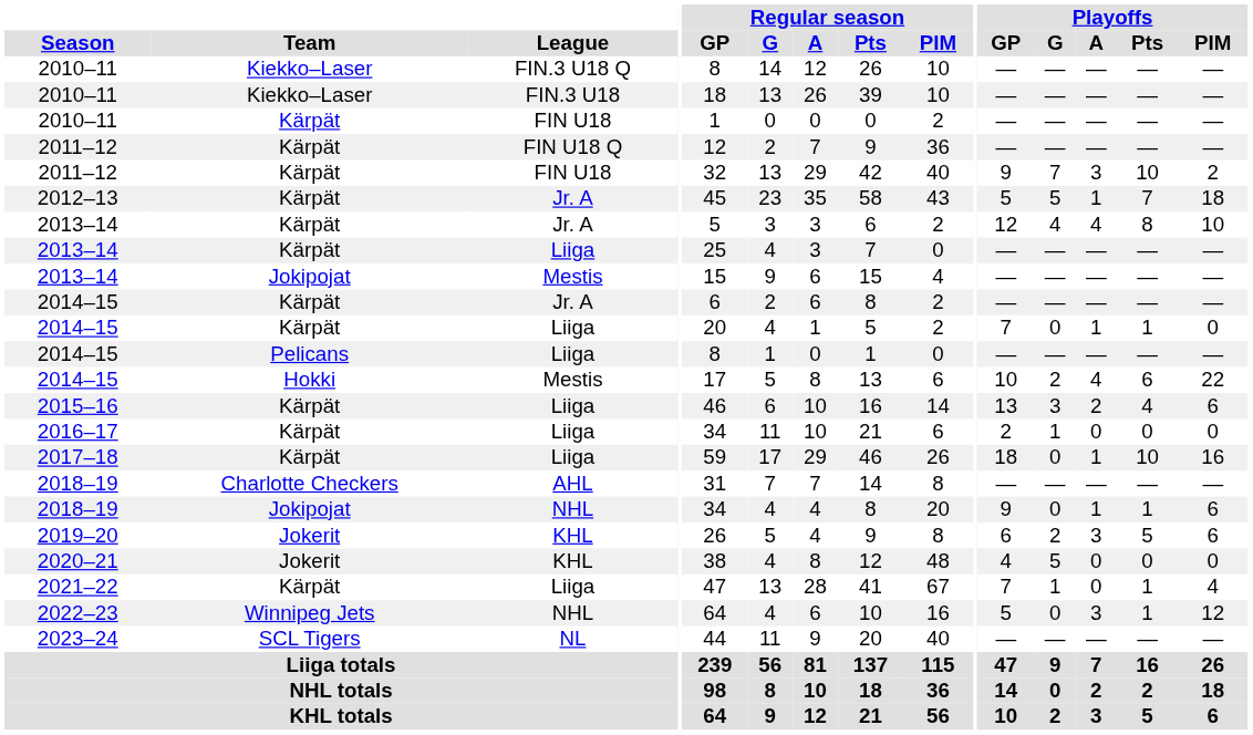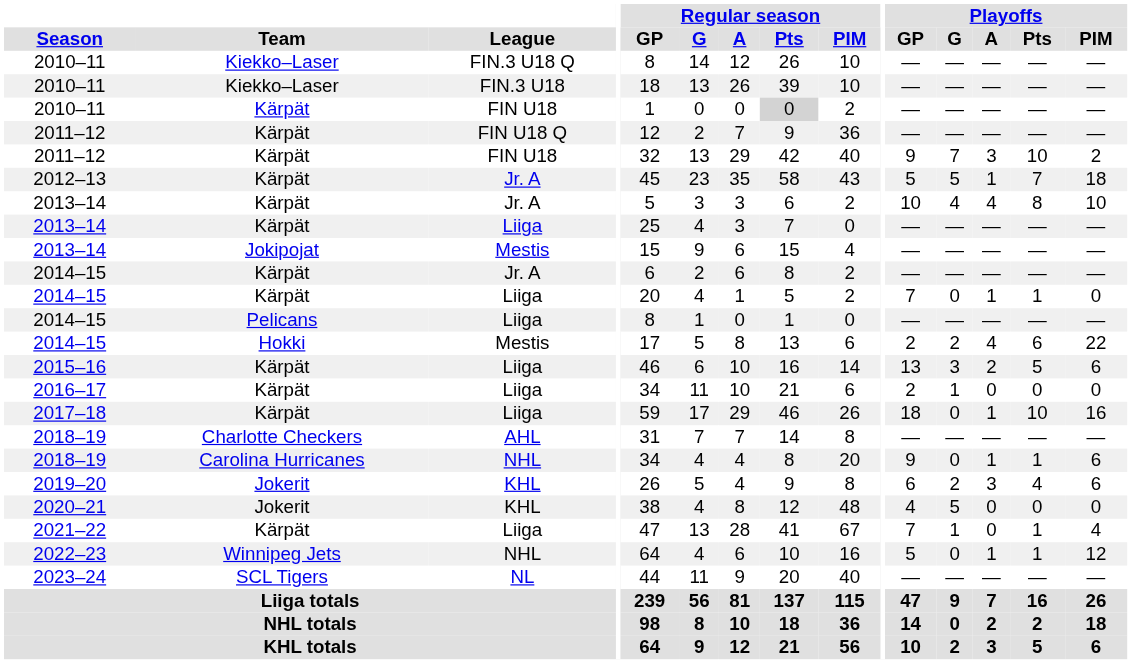2010–11 / FIN U18 | Regular season / Pts: no background -> lightgrey background
2013–14 / Jr. A | Playoffs / GP: 12 -> 10
2014–15 / Mestis | Playoffs / GP: 10 -> 2
2015–16 | Playoffs / Pts: 4 -> 5
2018–19 / NHL | Team: Jokipojat -> Carolina Hurricanes
2019–20 | Playoffs / Pts: 5 -> 4
2022–23 | Playoffs / A: 3 -> 1
